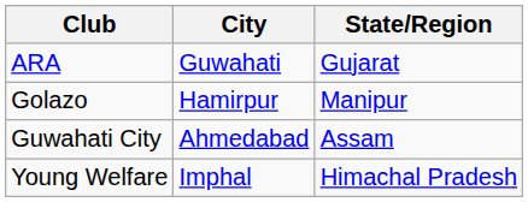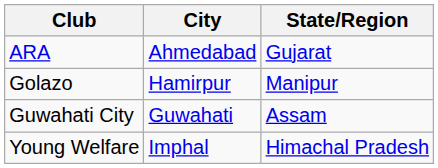ARA | City: Guwahati -> Ahmedabad
Guwahati City | City: Ahmedabad -> Guwahati
